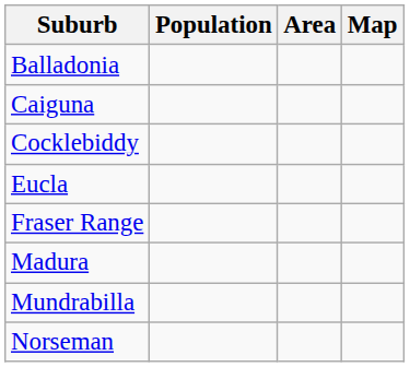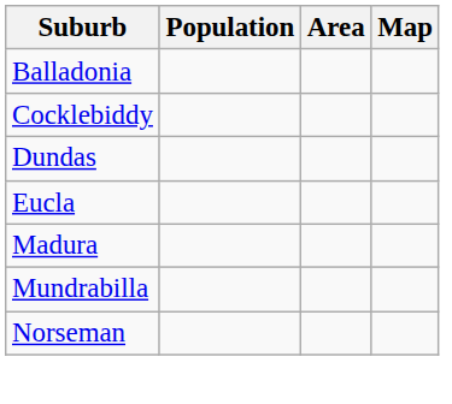- row: Caiguna
+ row: Dundas
- row: Fraser Range
